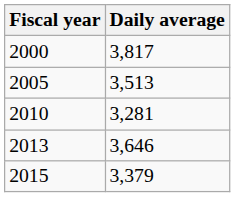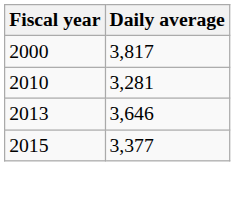- row: 2005 | 3,513
2015 | Daily average: 3,379 -> 3,377
